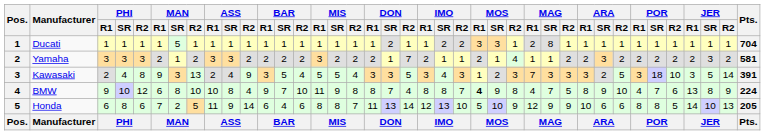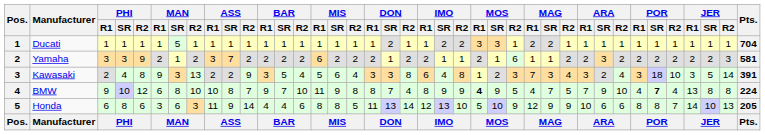Ducati | MAG / SR: 8 -> 2
Yamaha | PHI / R2: 3 -> 9
Yamaha | ASS / SR: 3 -> 7
Yamaha | MIS / R1: 3 -> 6
Yamaha | DON / R2: 7 -> 2
Yamaha | MOS / R2: 4 -> 6
Yamaha | JER / SR: 3 -> 2
Yamaha | JER / R2: 2 -> 3
Kawasaki | ASS / SR: 4 -> 2
Kawasaki | MIS / SR: 5 -> 6
Kawasaki | DON / R2: 5 -> 8
Kawasaki | IMO / R1: 3 -> 6
Kawasaki | IMO / R2: 3 -> 8
Kawasaki | MAG / R2: 3 -> 4
Kawasaki | ARA / R2: 5 -> 4
BMW | ASS / R2: 4 -> 7
BMW | IMO / SR: 8 -> 9
BMW | IMO / R2: 7 -> 9
BMW | MOS / R2: 8 -> 5
BMW | ARA / R1: 8 -> 7
BMW | POR / SR: normal -> bold
BMW | POR / R2: 6 -> 4
BMW | JER / R2: 9 -> 8
Honda | MAN / R1: 7 -> 3
Honda | MAN / SR: 2 -> 6
Honda | MAN / R2: 5 -> 3
Honda | BAR / R1: 6 -> 4
Honda | MIS / R2: 7 -> 5
Honda | POR / R2: 5 -> 7
